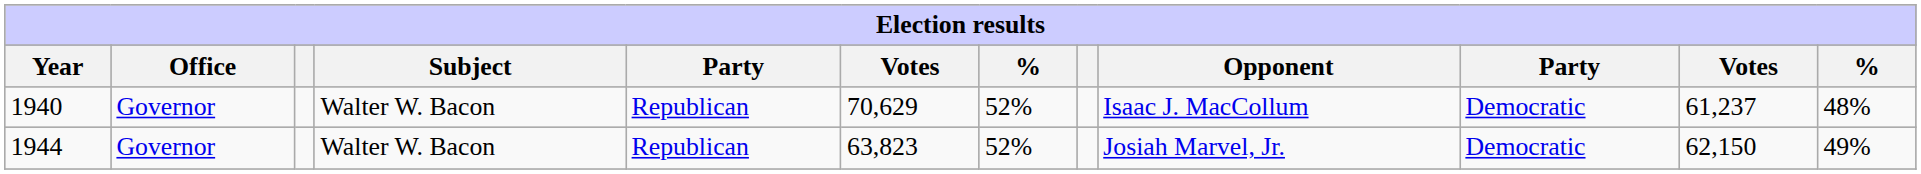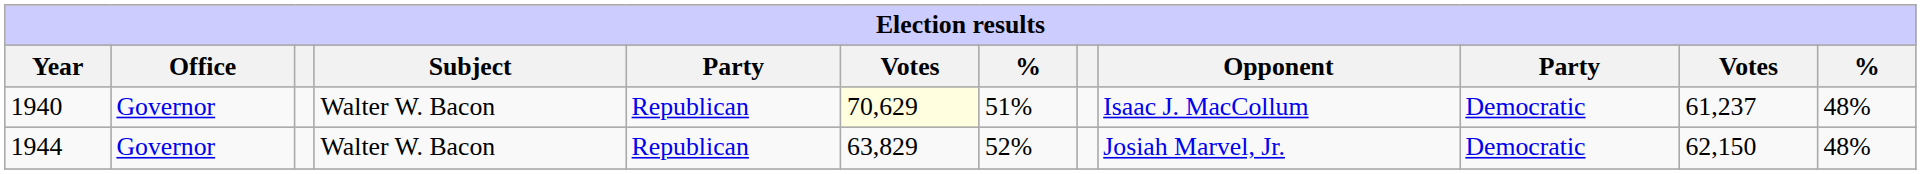1940 | column 6: no background -> lightyellow background
1940 | column 7: 52% -> 51%
1944 | column 6: 63,823 -> 63,829
1944 | column 12: 49% -> 48%
